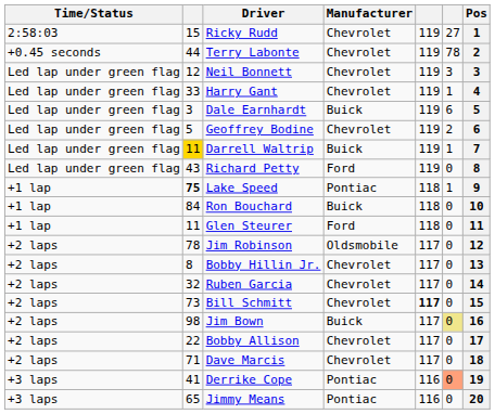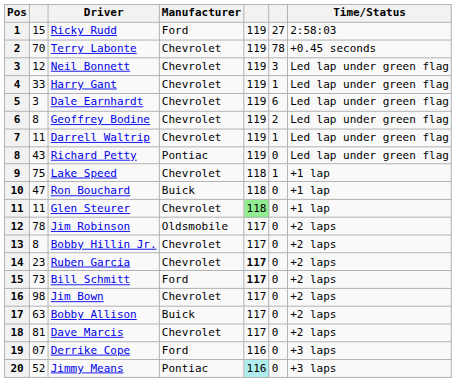columns swapped: Pos <-> Time/Status
Ricky Rudd | Manufacturer: Chevrolet -> Ford
Terry Labonte | column 2: 44 -> 70
Dale Earnhardt | Manufacturer: Buick -> Chevrolet
Geoffrey Bodine | column 2: 5 -> 8
Darrell Waltrip | column 2: gold background -> no background
Darrell Waltrip | Manufacturer: Buick -> Chevrolet
Richard Petty | Manufacturer: Ford -> Pontiac
Lake Speed | column 2: bold -> normal
Lake Speed | Manufacturer: Pontiac -> Chevrolet
Ron Bouchard | column 2: 84 -> 47
Glen Steurer | Manufacturer: Ford -> Chevrolet
Glen Steurer | column 5: no background -> lightgreen background
Ruben Garcia | column 2: 32 -> 23
Ruben Garcia | column 5: normal -> bold
Bill Schmitt | Manufacturer: Chevrolet -> Ford
Jim Bown | Manufacturer: Buick -> Chevrolet
Jim Bown | column 6: khaki background -> no background
Bobby Allison | column 2: 22 -> 63
Bobby Allison | Manufacturer: Chevrolet -> Buick
Dave Marcis | column 2: 71 -> 81
Derrike Cope | column 2: 41 -> 07
Derrike Cope | Manufacturer: Pontiac -> Ford
Derrike Cope | column 6: lightsalmon background -> no background
Jimmy Means | column 2: 65 -> 52
Jimmy Means | column 5: no background -> paleturquoise background
